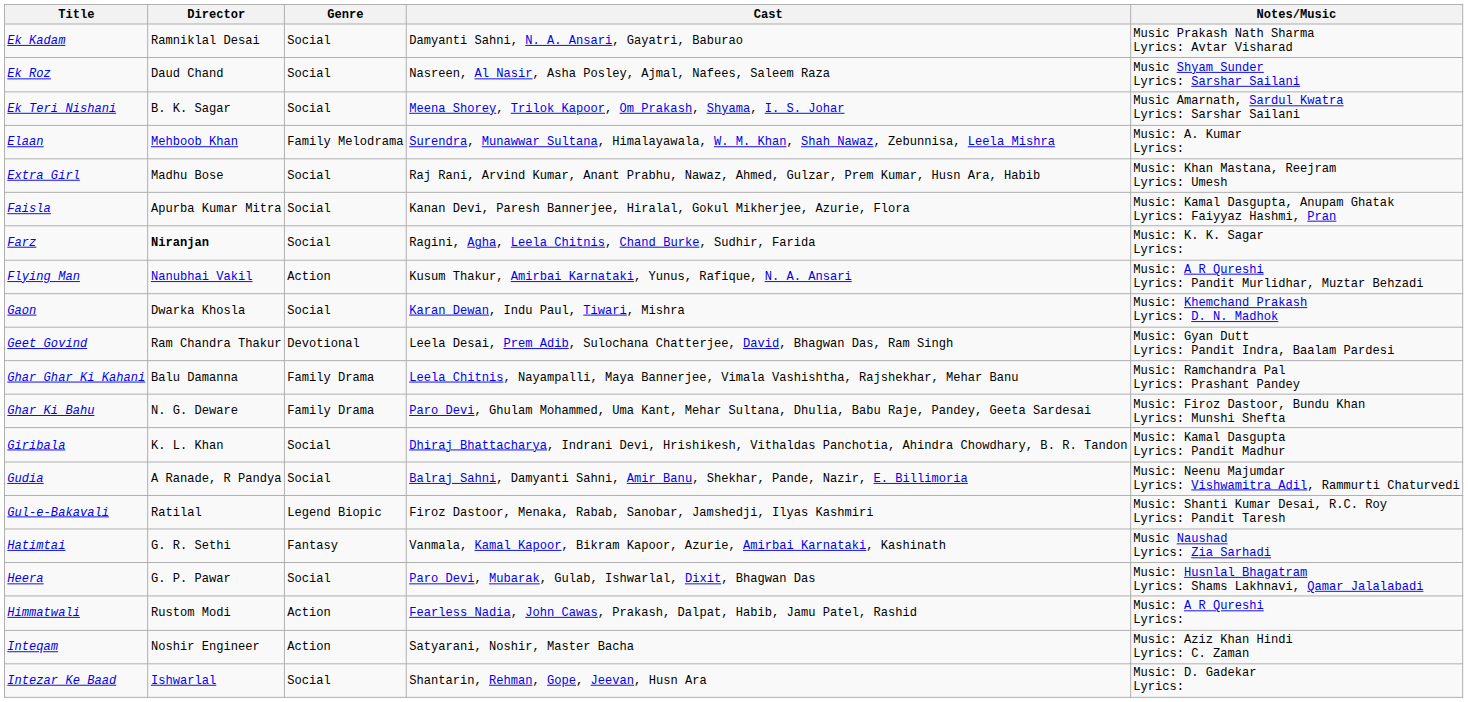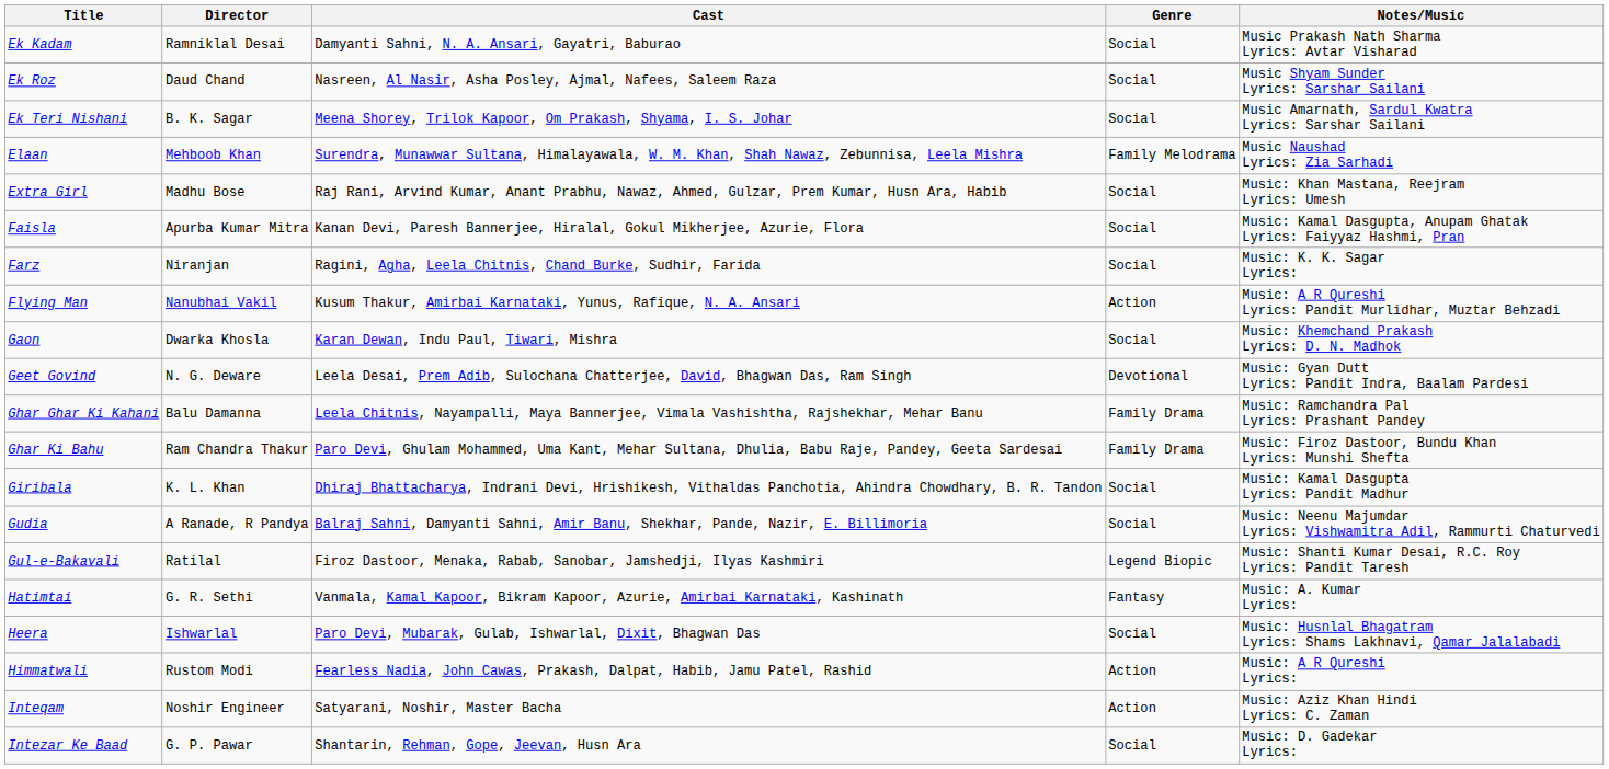columns swapped: Cast <-> Genre
Elaan | Notes/Music: Music: A. Kumar Lyrics: -> Music Naushad Lyrics: Zia Sarhadi
Farz | Director: bold -> normal
Geet Govind | Director: Ram Chandra Thakur -> N. G. Deware
Ghar Ki Bahu | Director: N. G. Deware -> Ram Chandra Thakur
Hatimtai | Notes/Music: Music Naushad Lyrics: Zia Sarhadi -> Music: A. Kumar Lyrics:
Heera | Director: G. P. Pawar -> Ishwarlal
Intezar Ke Baad | Director: Ishwarlal -> G. P. Pawar
